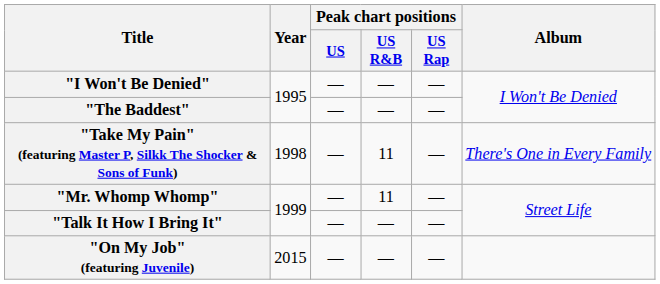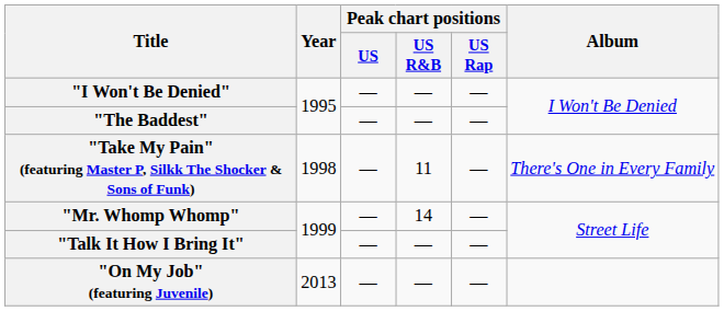"Mr. Whomp Whomp" | Peak chart positions / US R&B: 11 -> 14
"On My Job" (featuring Juvenile) | Year: 2015 -> 2013
